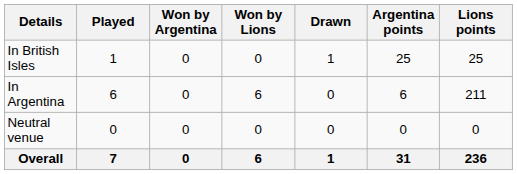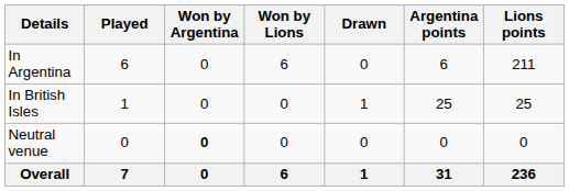rows swapped: In Argentina <-> In British Isles
Neutral venue | Won by Argentina: normal -> bold
